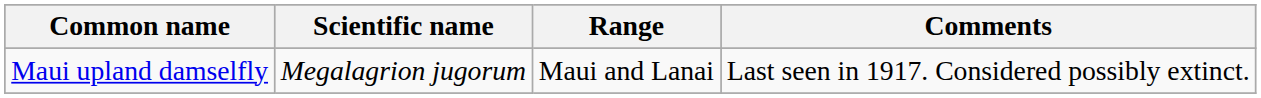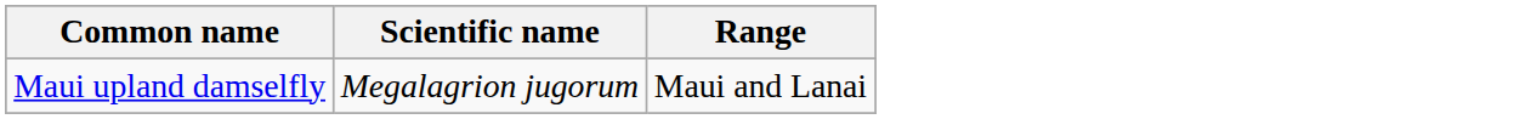- column: Comments | Last seen in 1917. Considered possibly extinct.
